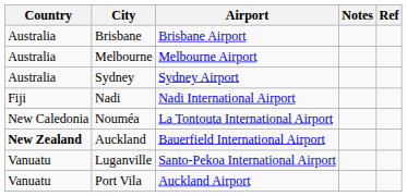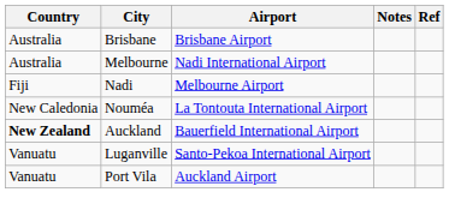Melbourne | Airport: Melbourne Airport -> Nadi International Airport
- row: Australia | Sydney | Sydney Airport
Nadi | Airport: Nadi International Airport -> Melbourne Airport
